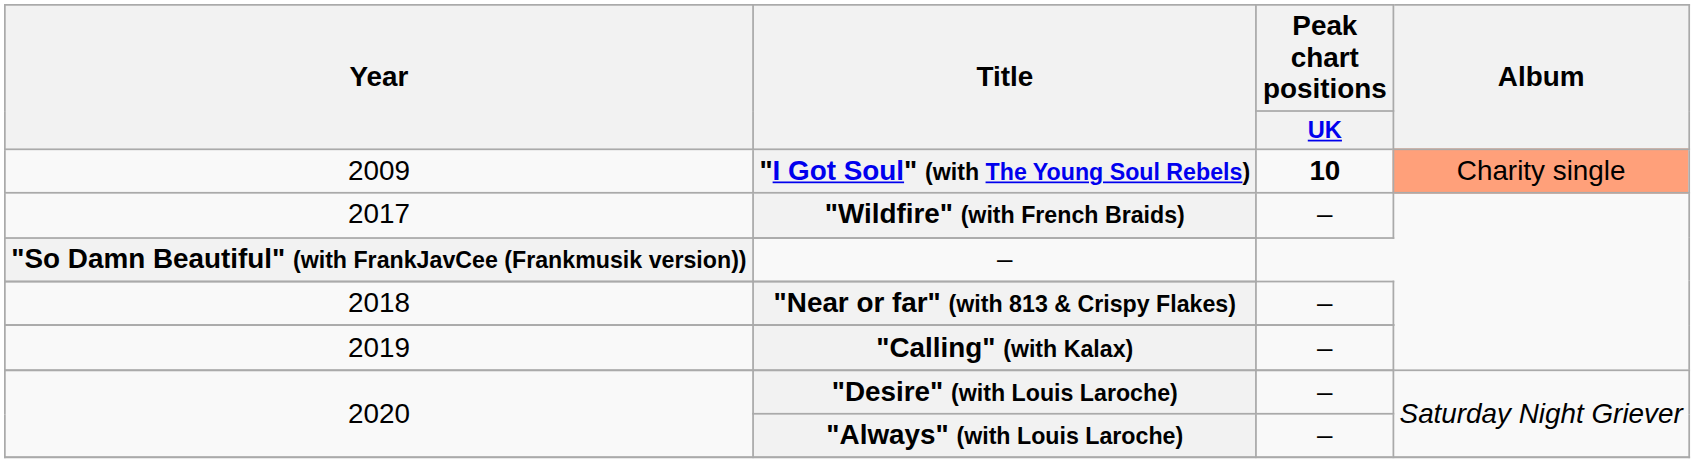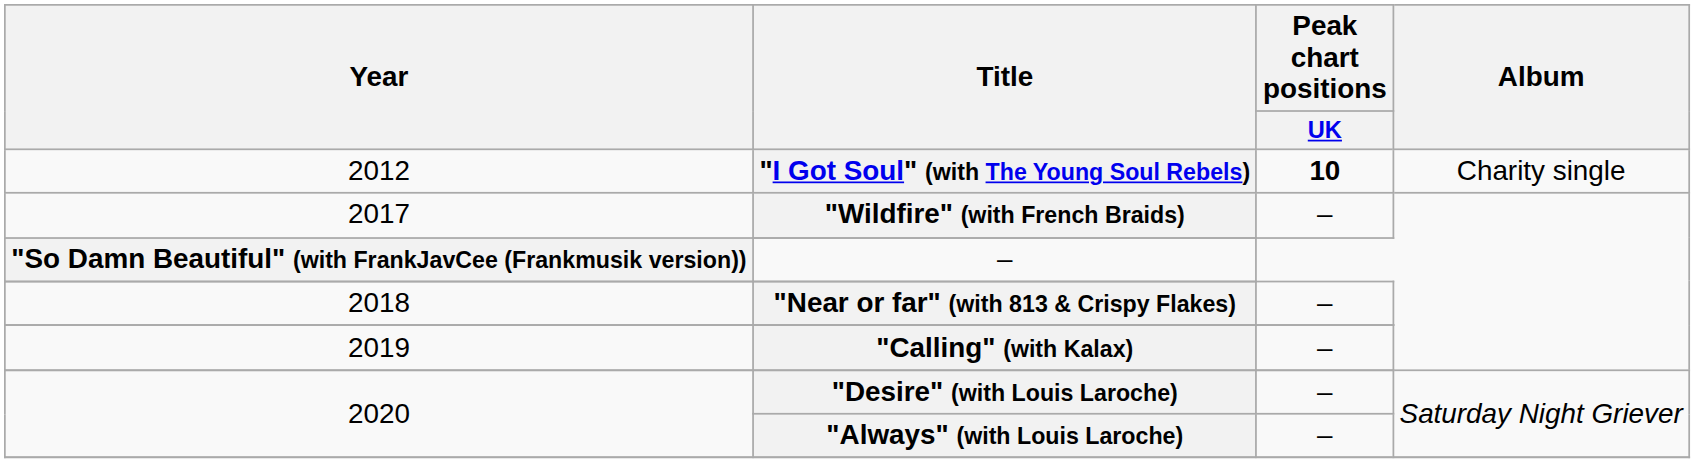"I Got Soul" (with The Young Soul Rebels) | Year: 2009 -> 2012
"I Got Soul" (with The Young Soul Rebels) | Album: lightsalmon background -> no background
